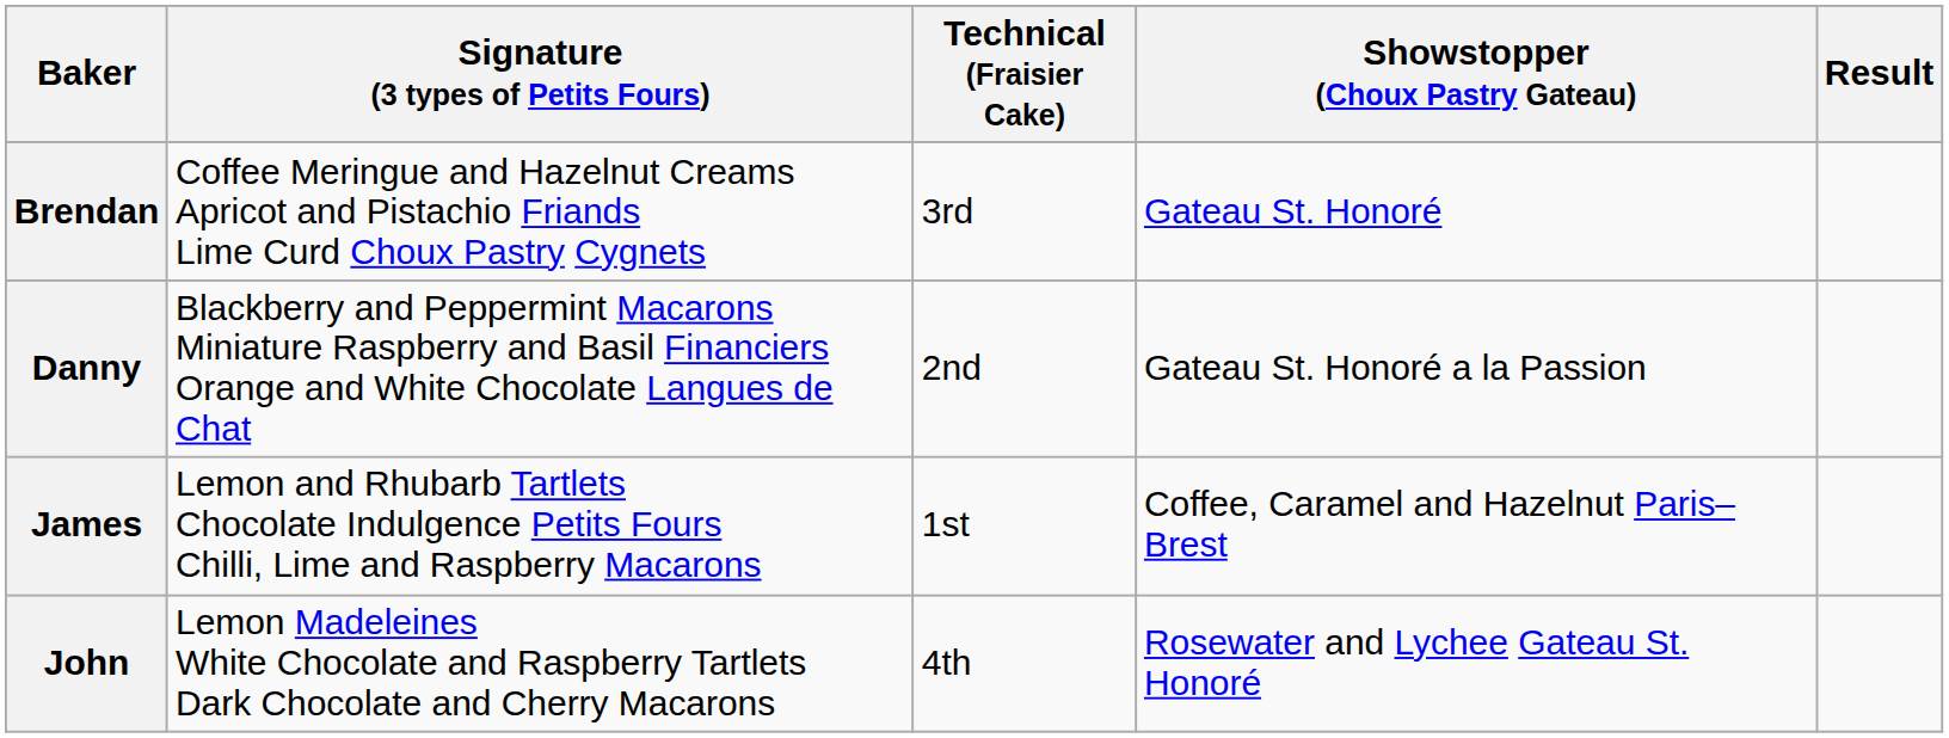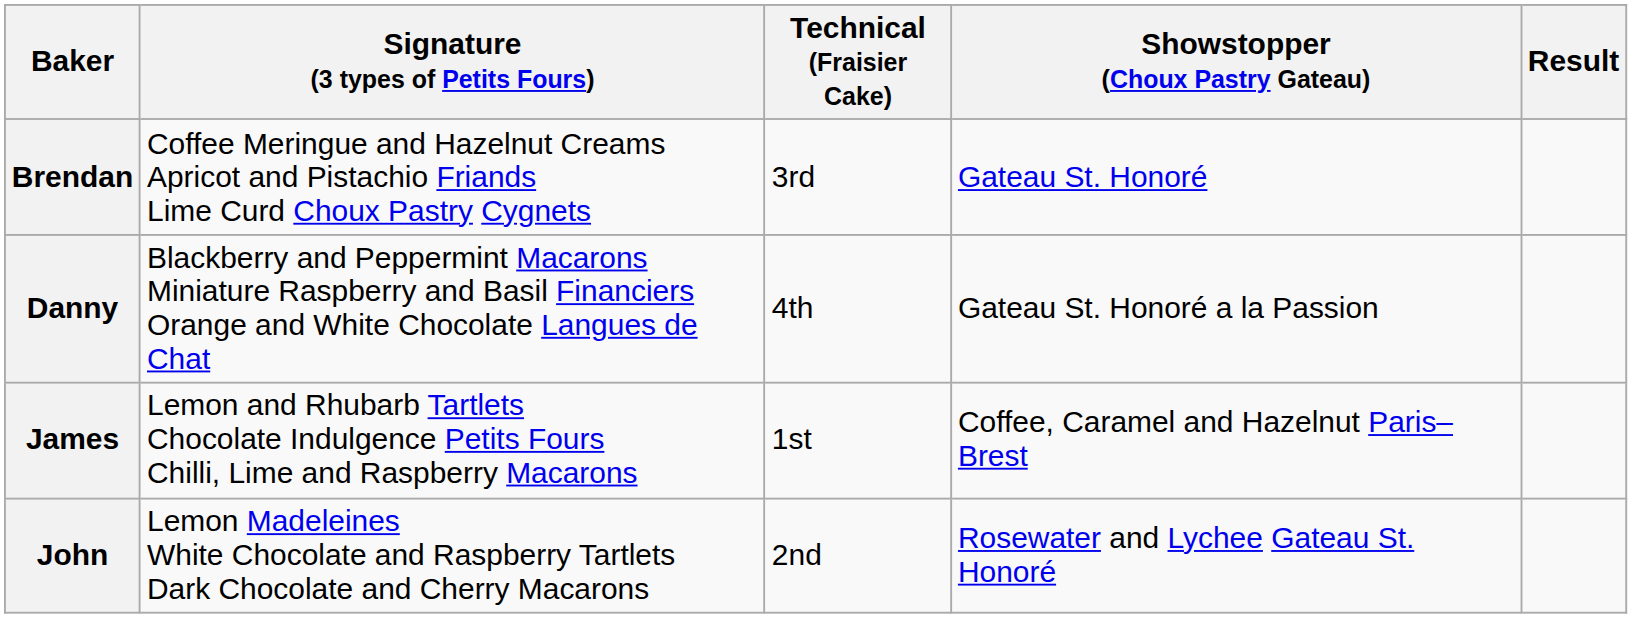Danny | Technical (Fraisier Cake): 2nd -> 4th
John | Technical (Fraisier Cake): 4th -> 2nd
